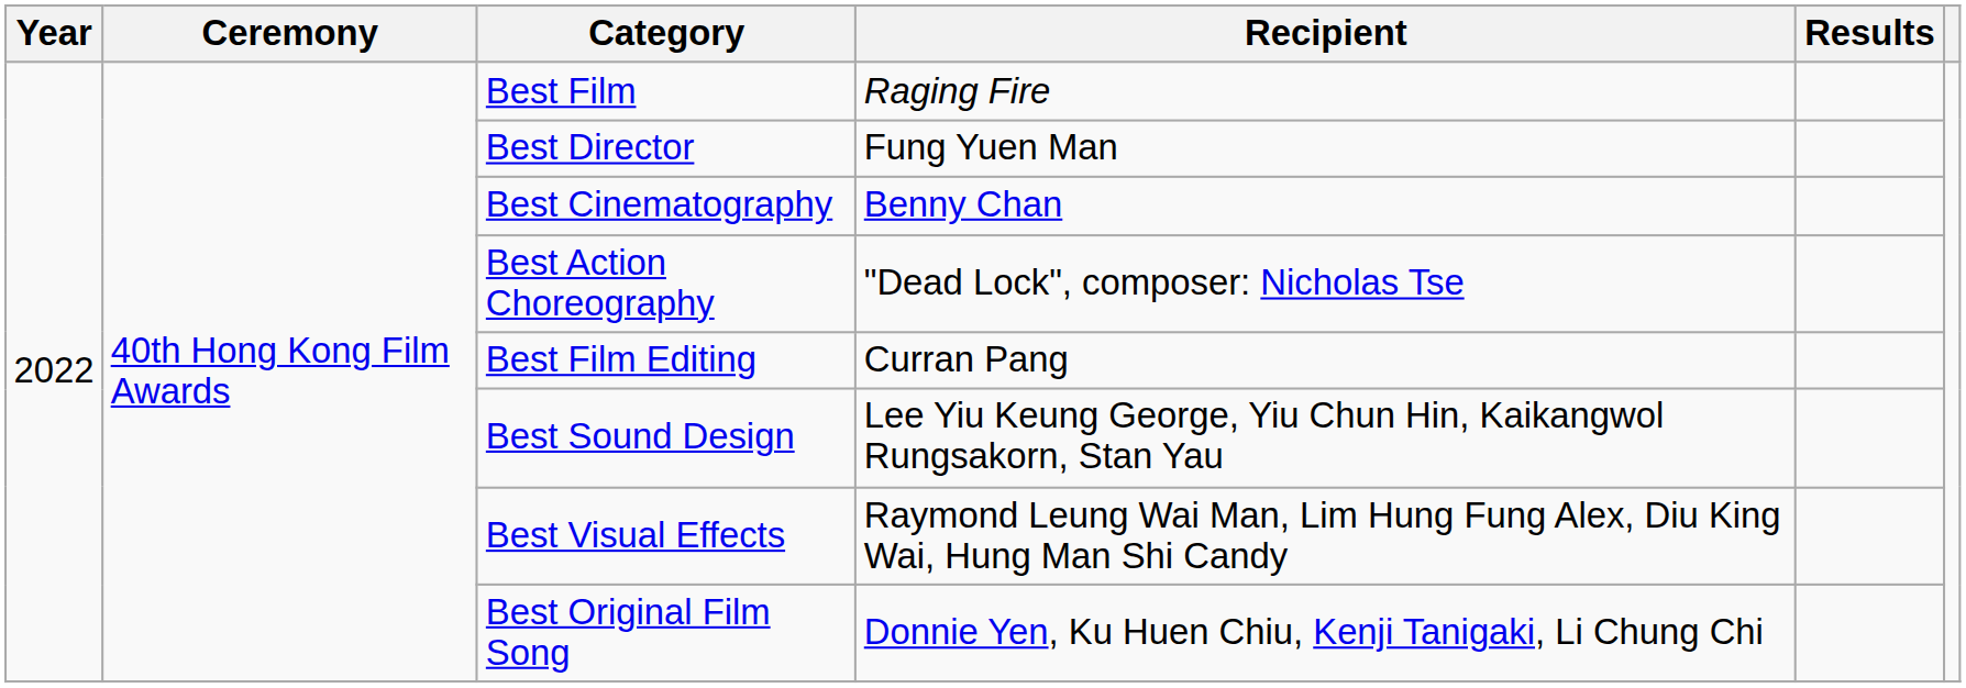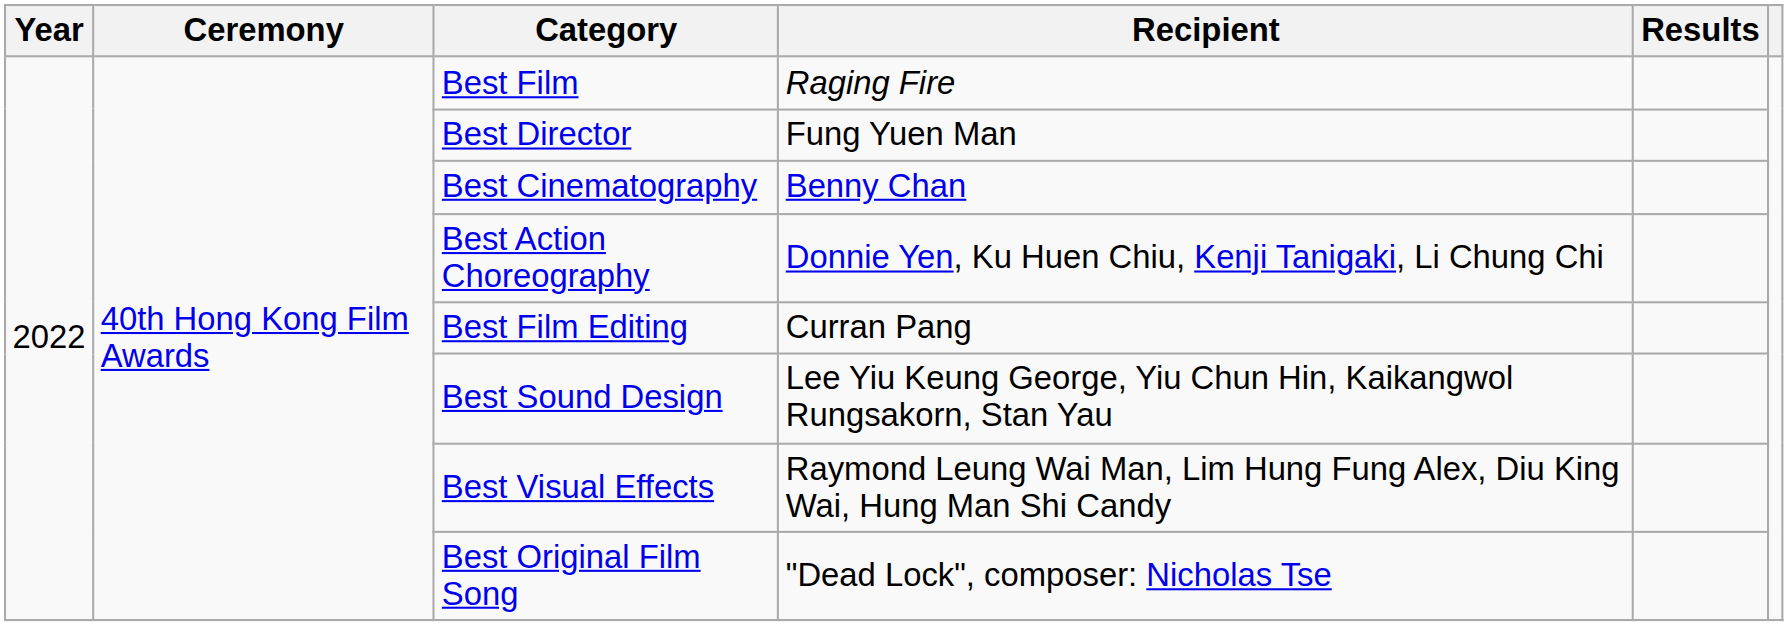Best Action Choreography | Recipient: "Dead Lock", composer: Nicholas Tse -> Donnie Yen, Ku Huen Chiu, Kenji Tanigaki, Li Chung Chi
Best Original Film Song | Recipient: Donnie Yen, Ku Huen Chiu, Kenji Tanigaki, Li Chung Chi -> "Dead Lock", composer: Nicholas Tse
